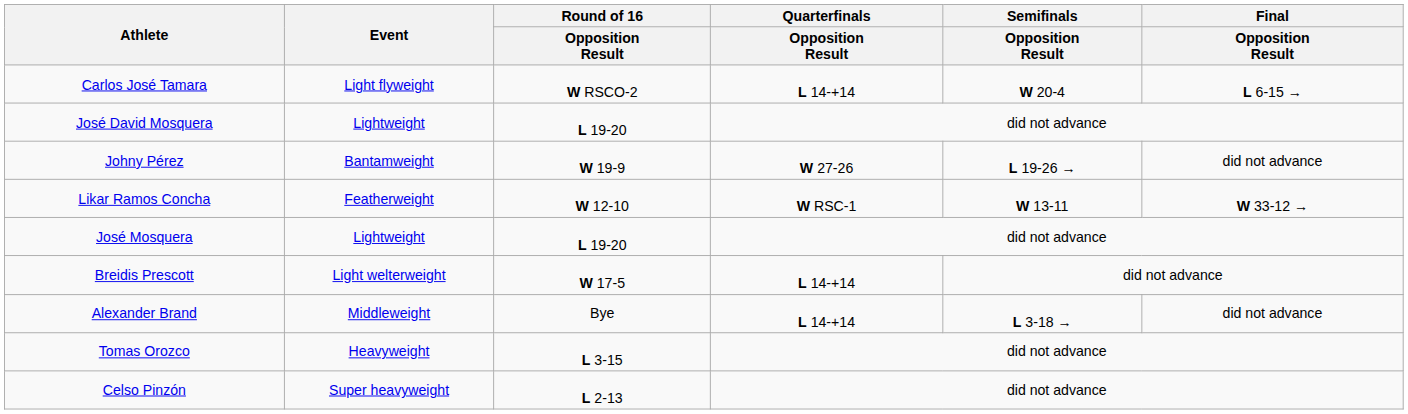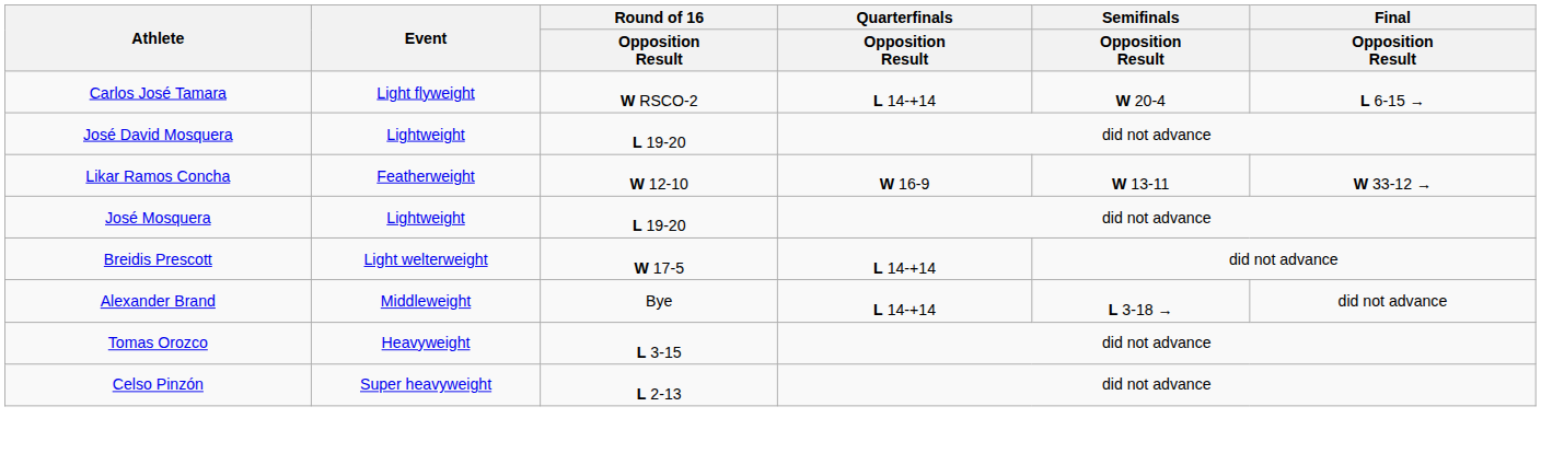- row: Johny Pérez | Bantamweight | W 19-9 | W 27-26 | L 19-26 → | did not advance
Likar Ramos Concha | Quarterfinals / Opposition Result: W RSC-1 -> W 16-9
